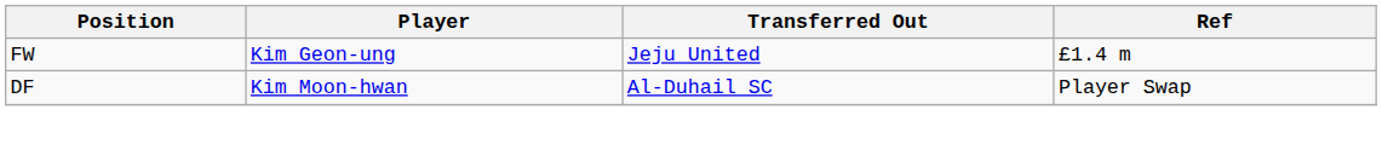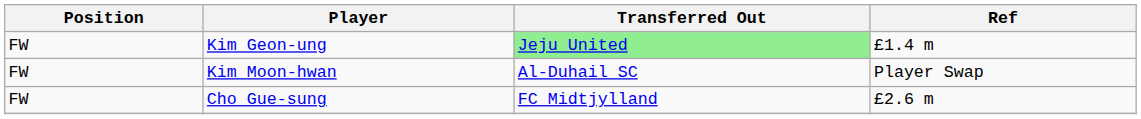Kim Geon-ung | Transferred Out: no background -> lightgreen background
Kim Moon-hwan | Position: DF -> FW
+ row: FW | Cho Gue-sung | FC Midtjylland | £2.6 m
